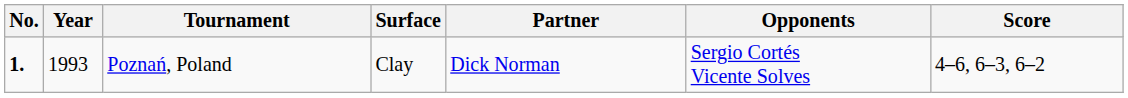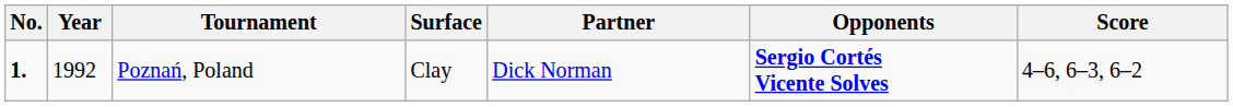Poznań, Poland | Year: 1993 -> 1992
Poznań, Poland | Opponents: normal -> bold
